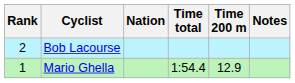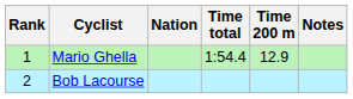rows swapped: Mario Ghella <-> Bob Lacourse
